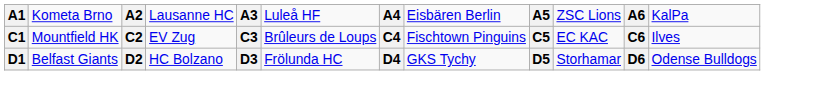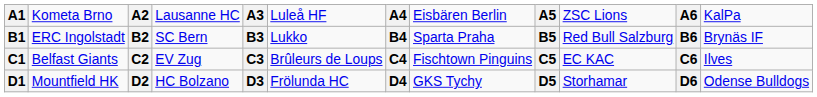+ row: B1 | ERC Ingolstadt | B2 | SC Bern | B3 | Lukko | B4 | Sparta Praha | B5 | Red Bull Salzburg | B6 | Brynäs IF
C1 | column 2: Mountfield HK -> Belfast Giants
D1 | column 2: Belfast Giants -> Mountfield HK
